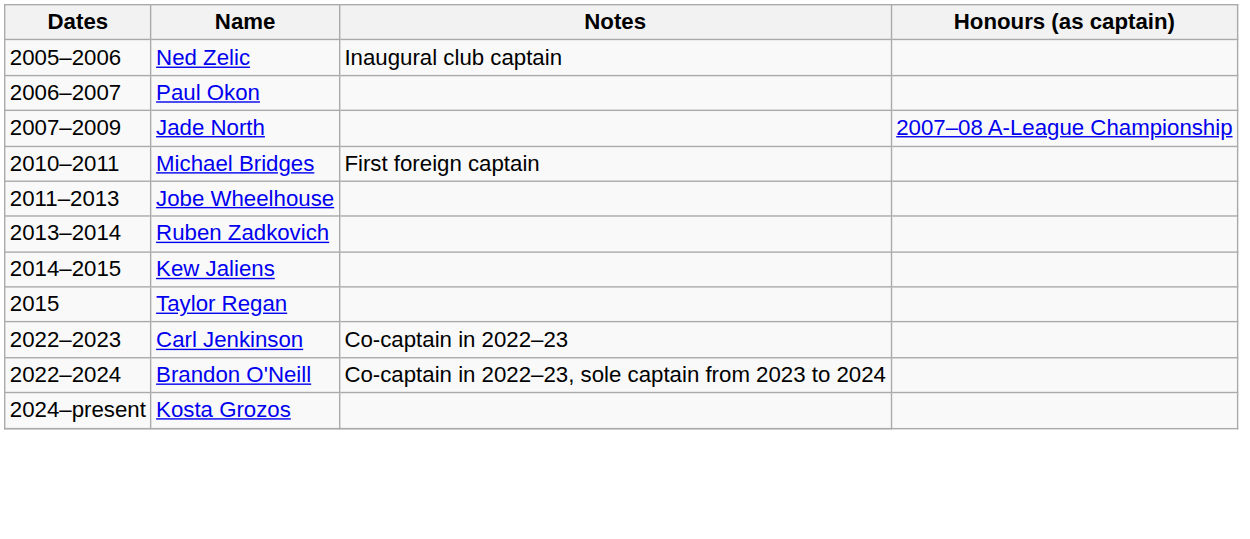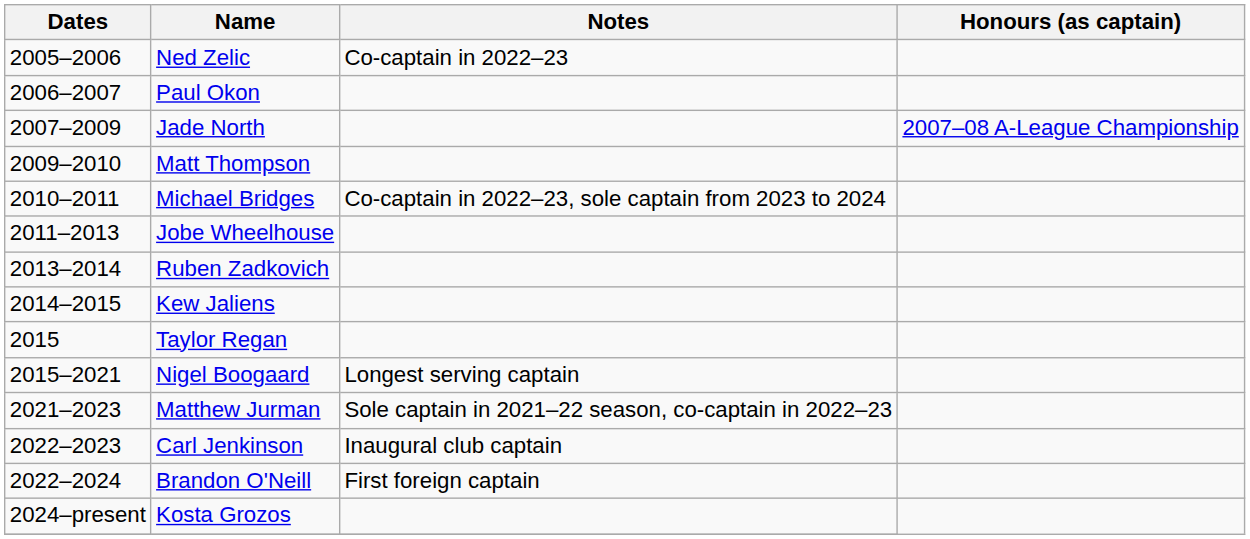Ned Zelic | Notes: Inaugural club captain -> Co-captain in 2022–23
+ row: 2009–2010 | Matt Thompson
Michael Bridges | Notes: First foreign captain -> Co-captain in 2022–23, sole captain from 2023 to 2024
+ row: 2015–2021 | Nigel Boogaard | Longest serving captain
+ row: 2021–2023 | Matthew Jurman | Sole captain in 2021–22 season, co-captain in 2022–23
Carl Jenkinson | Notes: Co-captain in 2022–23 -> Inaugural club captain
Brandon O'Neill | Notes: Co-captain in 2022–23, sole captain from 2023 to 2024 -> First foreign captain
